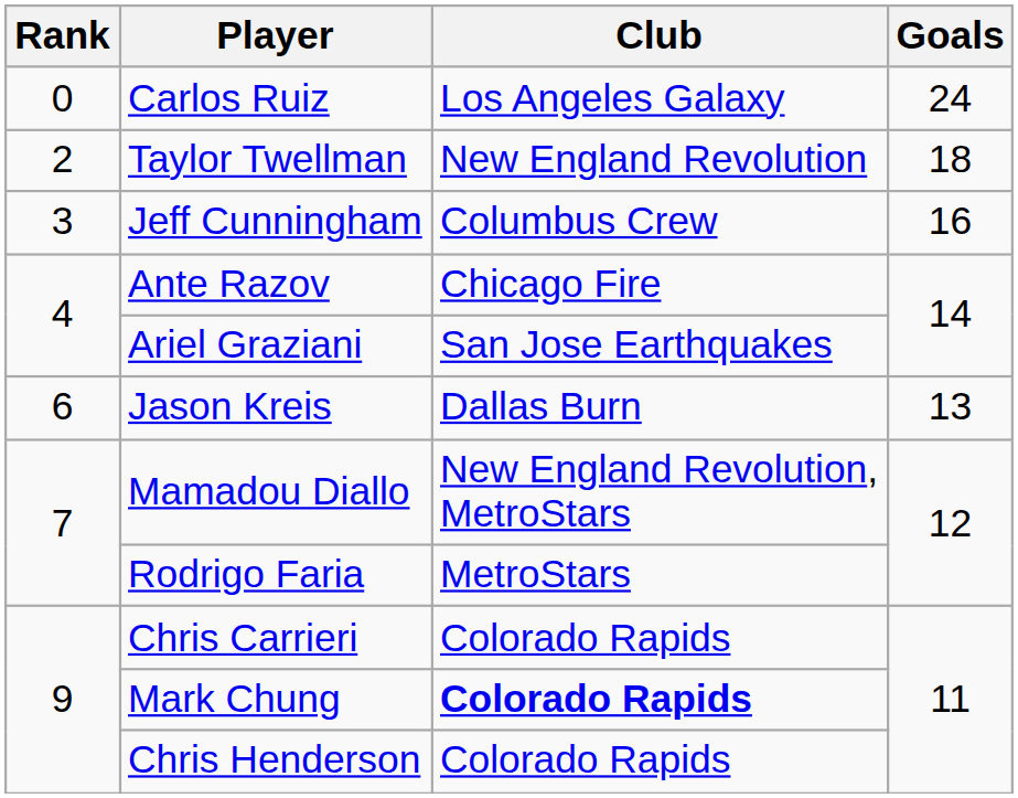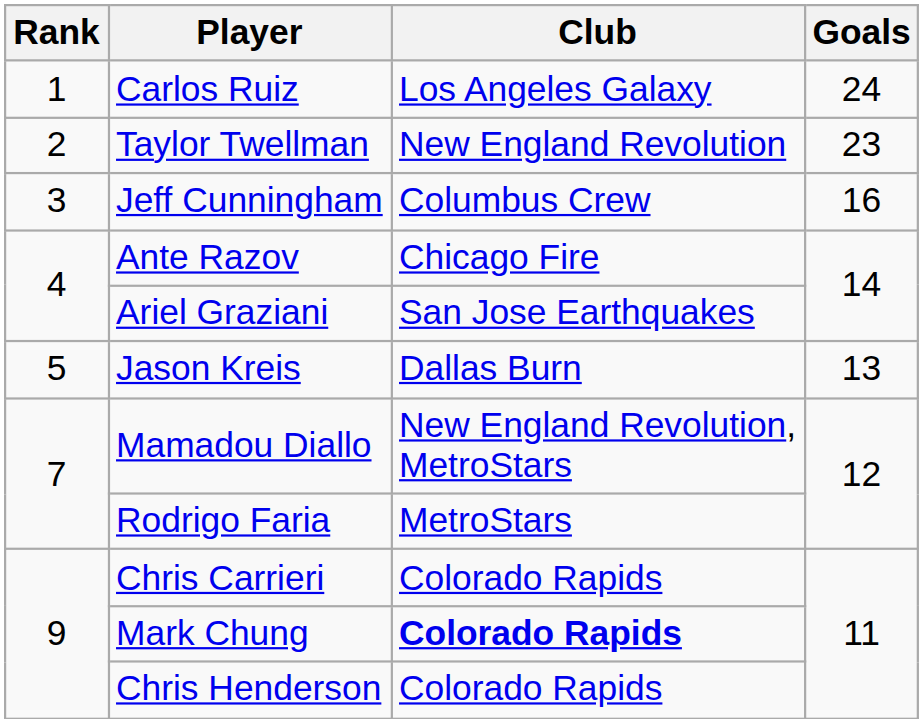Carlos Ruiz | Rank: 0 -> 1
Taylor Twellman | Goals: 18 -> 23
Jason Kreis | Rank: 6 -> 5
